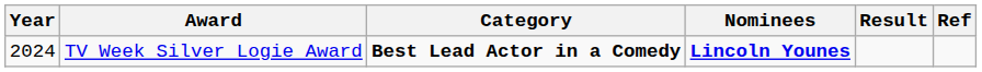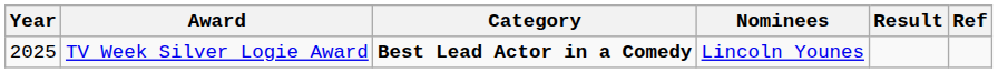TV Week Silver Logie Award | Year: 2024 -> 2025
TV Week Silver Logie Award | Nominees: bold -> normal
